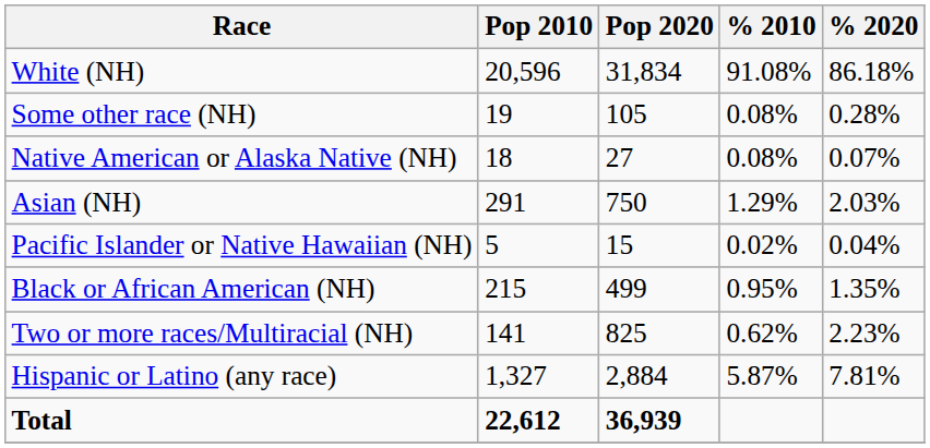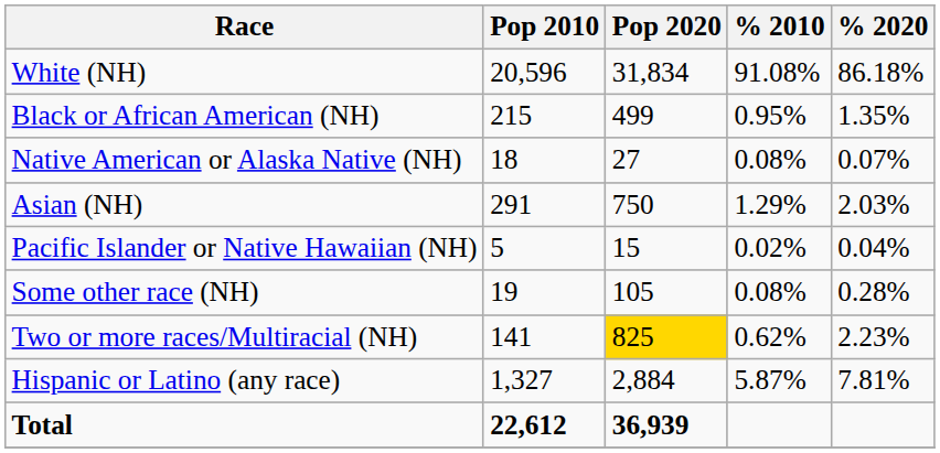rows swapped: Black or African American (NH) <-> Some other race (NH)
Two or more races/Multiracial (NH) | Pop 2020: no background -> gold background
